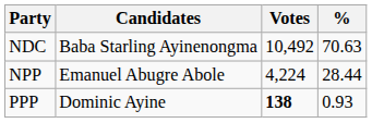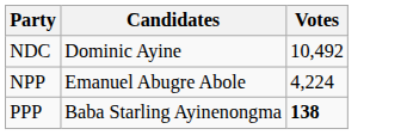- column: % | 70.63 | 28.44 | 0.93
NDC | Candidates: Baba Starling Ayinenongma -> Dominic Ayine
PPP | Candidates: Dominic Ayine -> Baba Starling Ayinenongma
